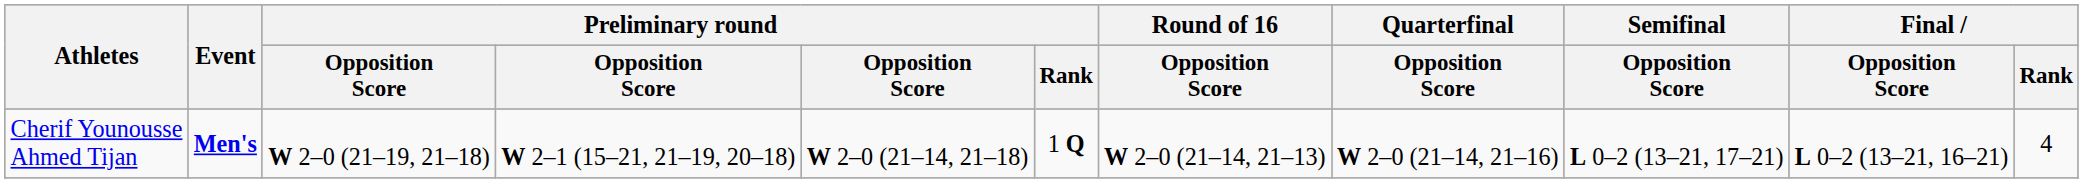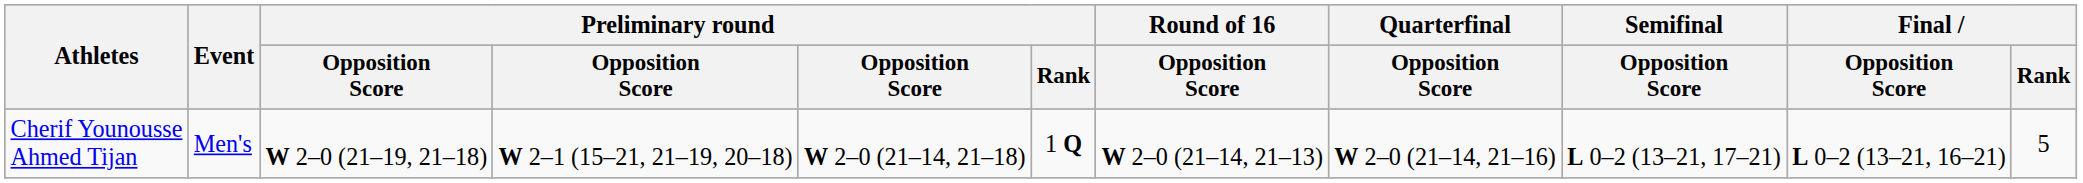Cherif Younousse Ahmed Tijan | Event: bold -> normal
Cherif Younousse Ahmed Tijan | Final / Rank: 4 -> 5
